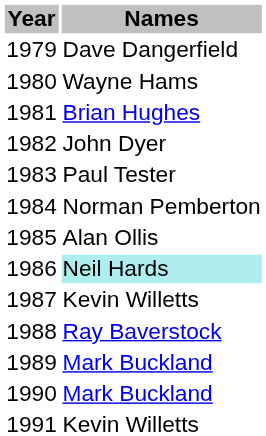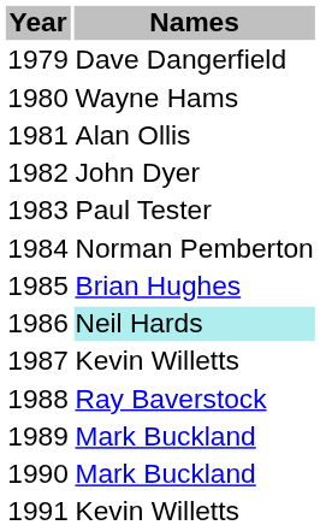1981 | Names: Brian Hughes -> Alan Ollis
1985 | Names: Alan Ollis -> Brian Hughes
